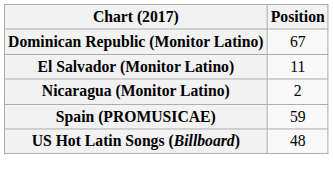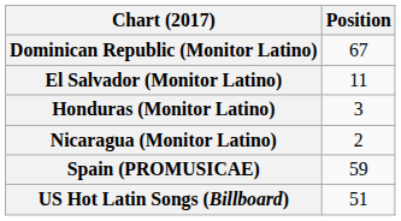+ row: Honduras (Monitor Latino) | 3
US Hot Latin Songs (Billboard) | Position: 48 -> 51
